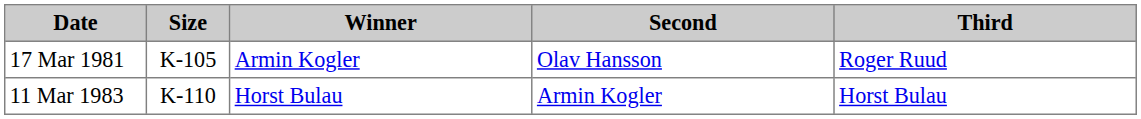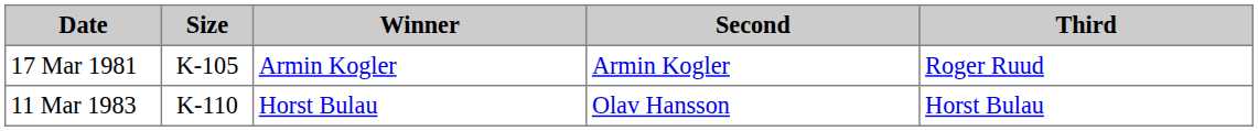17 Mar 1981 | Second: Olav Hansson -> Armin Kogler
11 Mar 1983 | Second: Armin Kogler -> Olav Hansson
